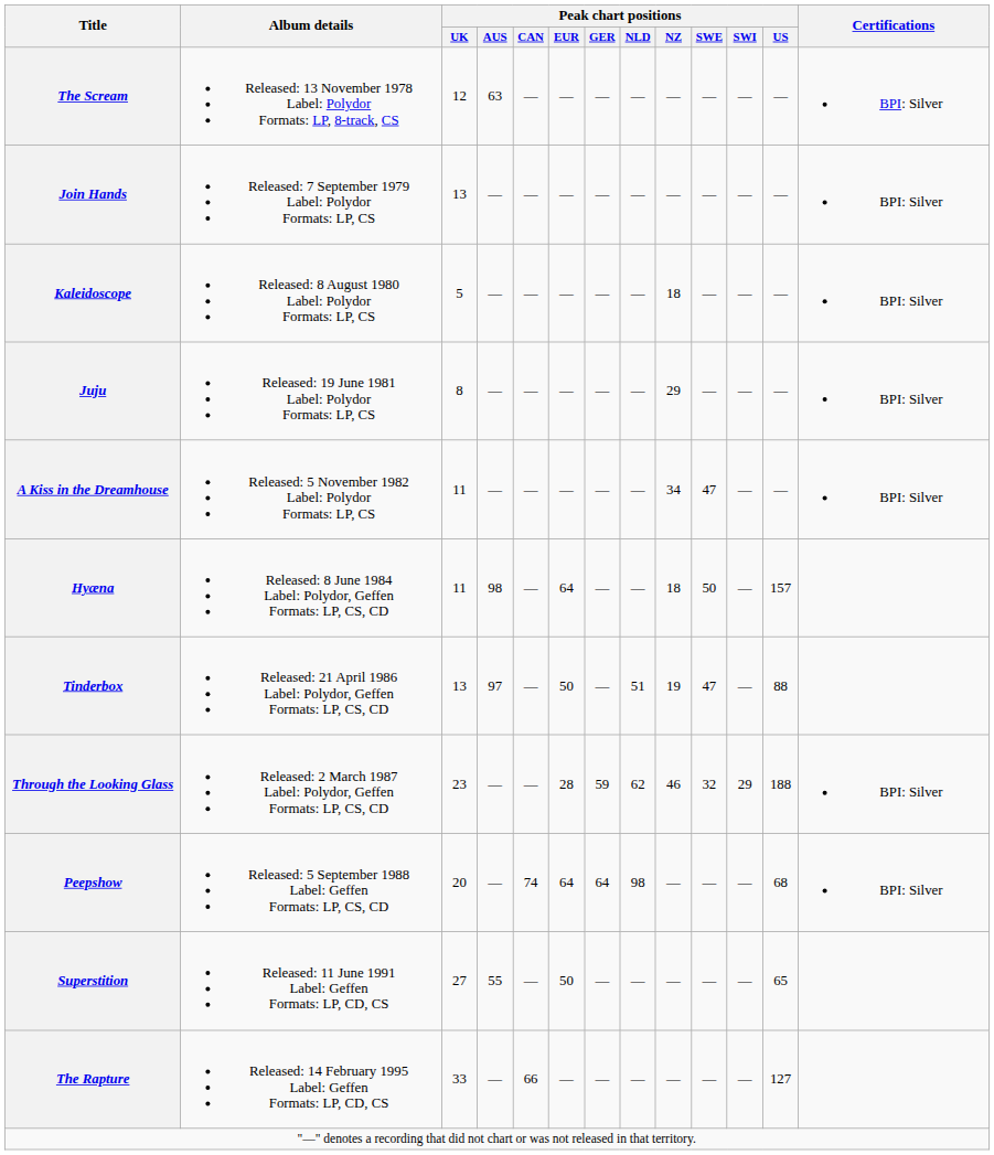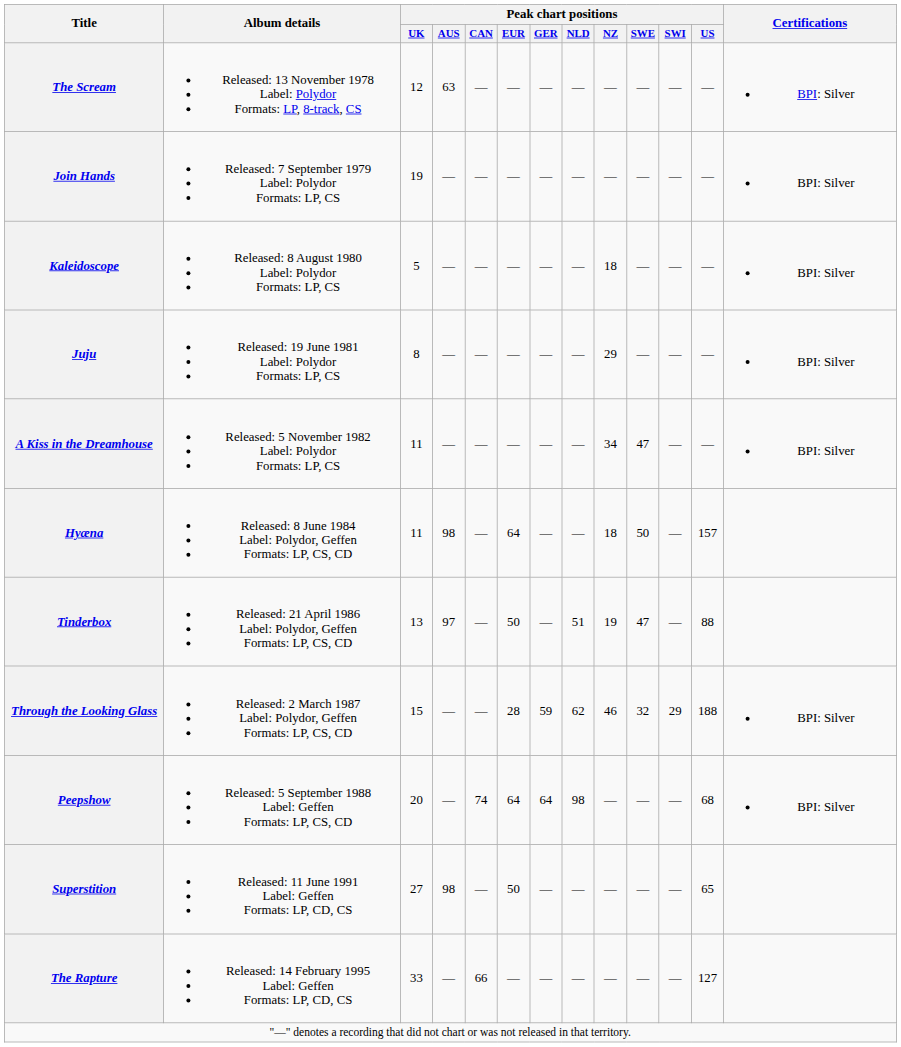Join Hands | Peak chart positions / UK: 13 -> 19
Through the Looking Glass | Peak chart positions / UK: 23 -> 15
Superstition | Peak chart positions / AUS: 55 -> 98
